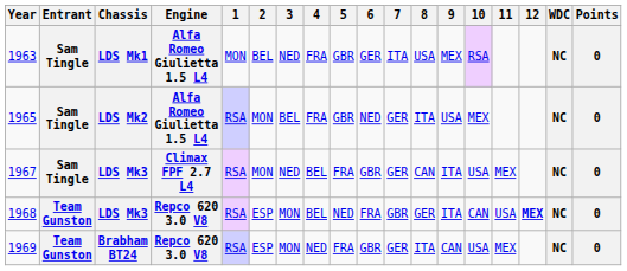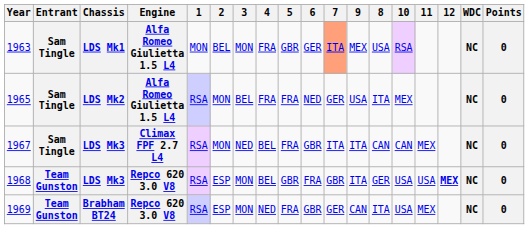columns swapped: 8 <-> 9
1963 | 3: NED -> MON
1963 | 7: no background -> lightsalmon background
1965 | 5: GBR -> FRA
1967 | 7: GER -> ITA
1967 | 10: USA -> CAN
1968 | 5: NED -> GBR
1968 | 10: CAN -> USA
